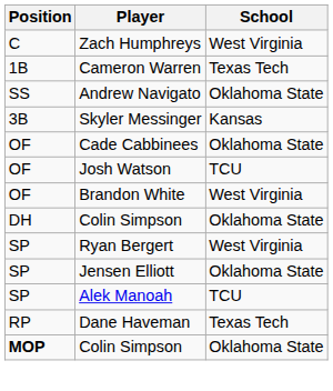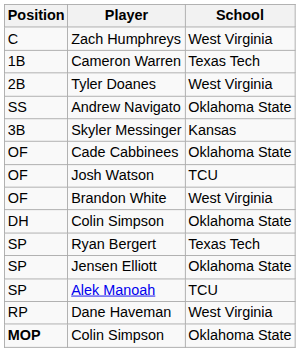+ row: 2B | Tyler Doanes | West Virginia
Ryan Bergert | School: West Virginia -> Texas Tech
Dane Haveman | School: Texas Tech -> West Virginia
